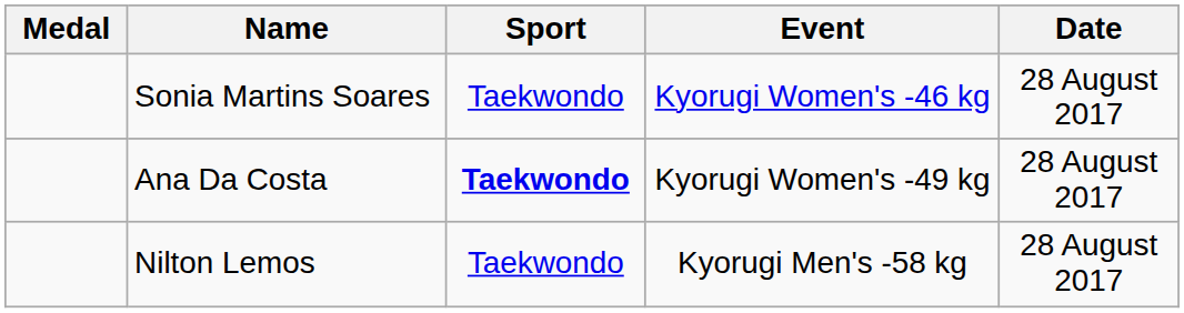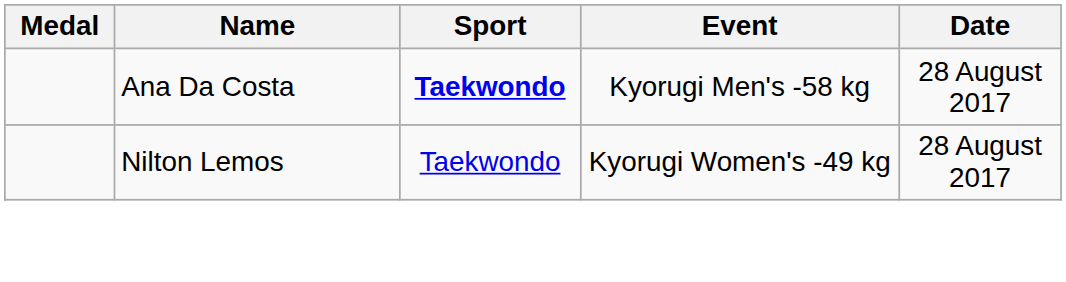- row: Sonia Martins Soares | Taekwondo | Kyorugi Women's -46 kg | 28 August 2017
Ana Da Costa | Event: Kyorugi Women's -49 kg -> Kyorugi Men's -58 kg
Nilton Lemos | Event: Kyorugi Men's -58 kg -> Kyorugi Women's -49 kg
